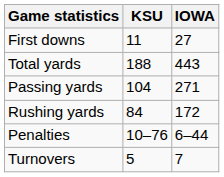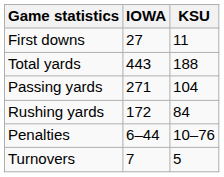columns swapped: KSU <-> IOWA
